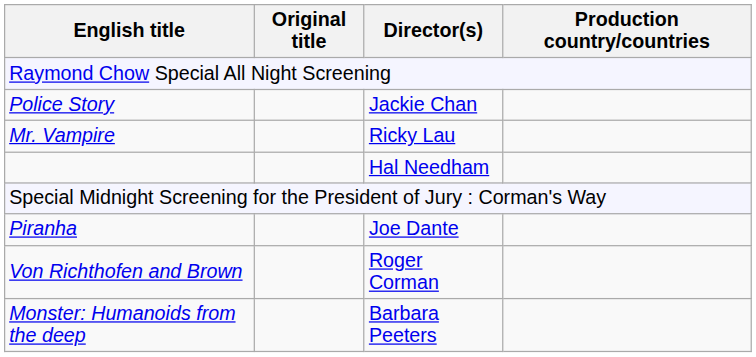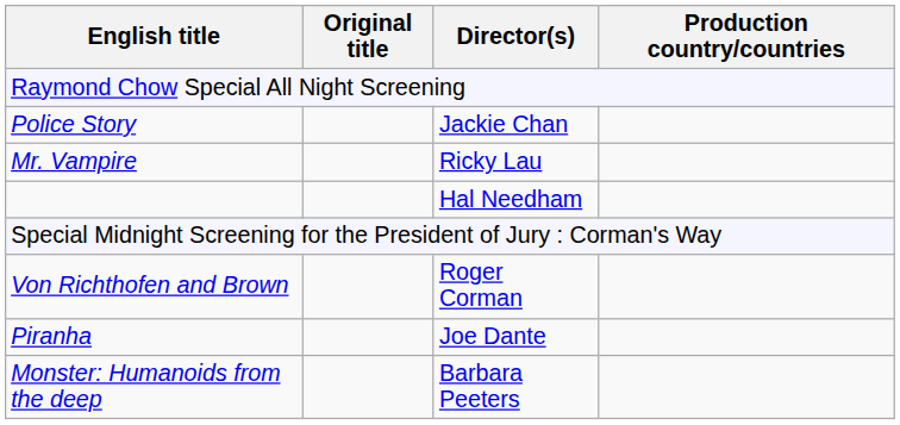rows swapped: Von Richthofen and Brown <-> Piranha
